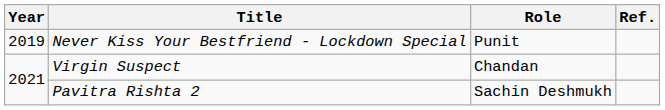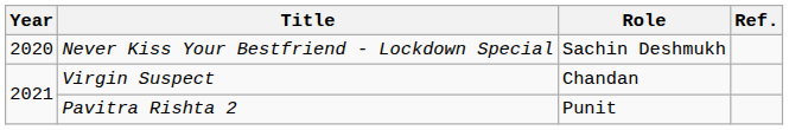Never Kiss Your Bestfriend - Lockdown Special | Year: 2019 -> 2020
Never Kiss Your Bestfriend - Lockdown Special | Role: Punit -> Sachin Deshmukh
Pavitra Rishta 2 | Role: Sachin Deshmukh -> Punit
